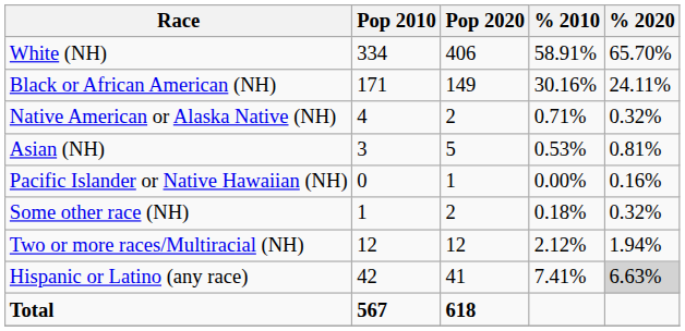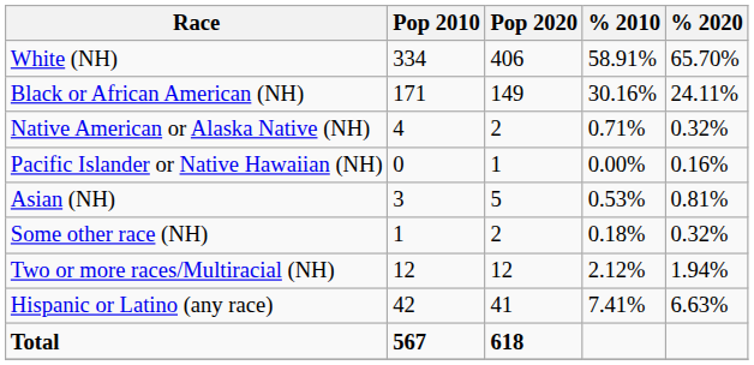rows swapped: Asian (NH) <-> Pacific Islander or Native Hawaiian (NH)
Hispanic or Latino (any race) | % 2020: lightgrey background -> no background
